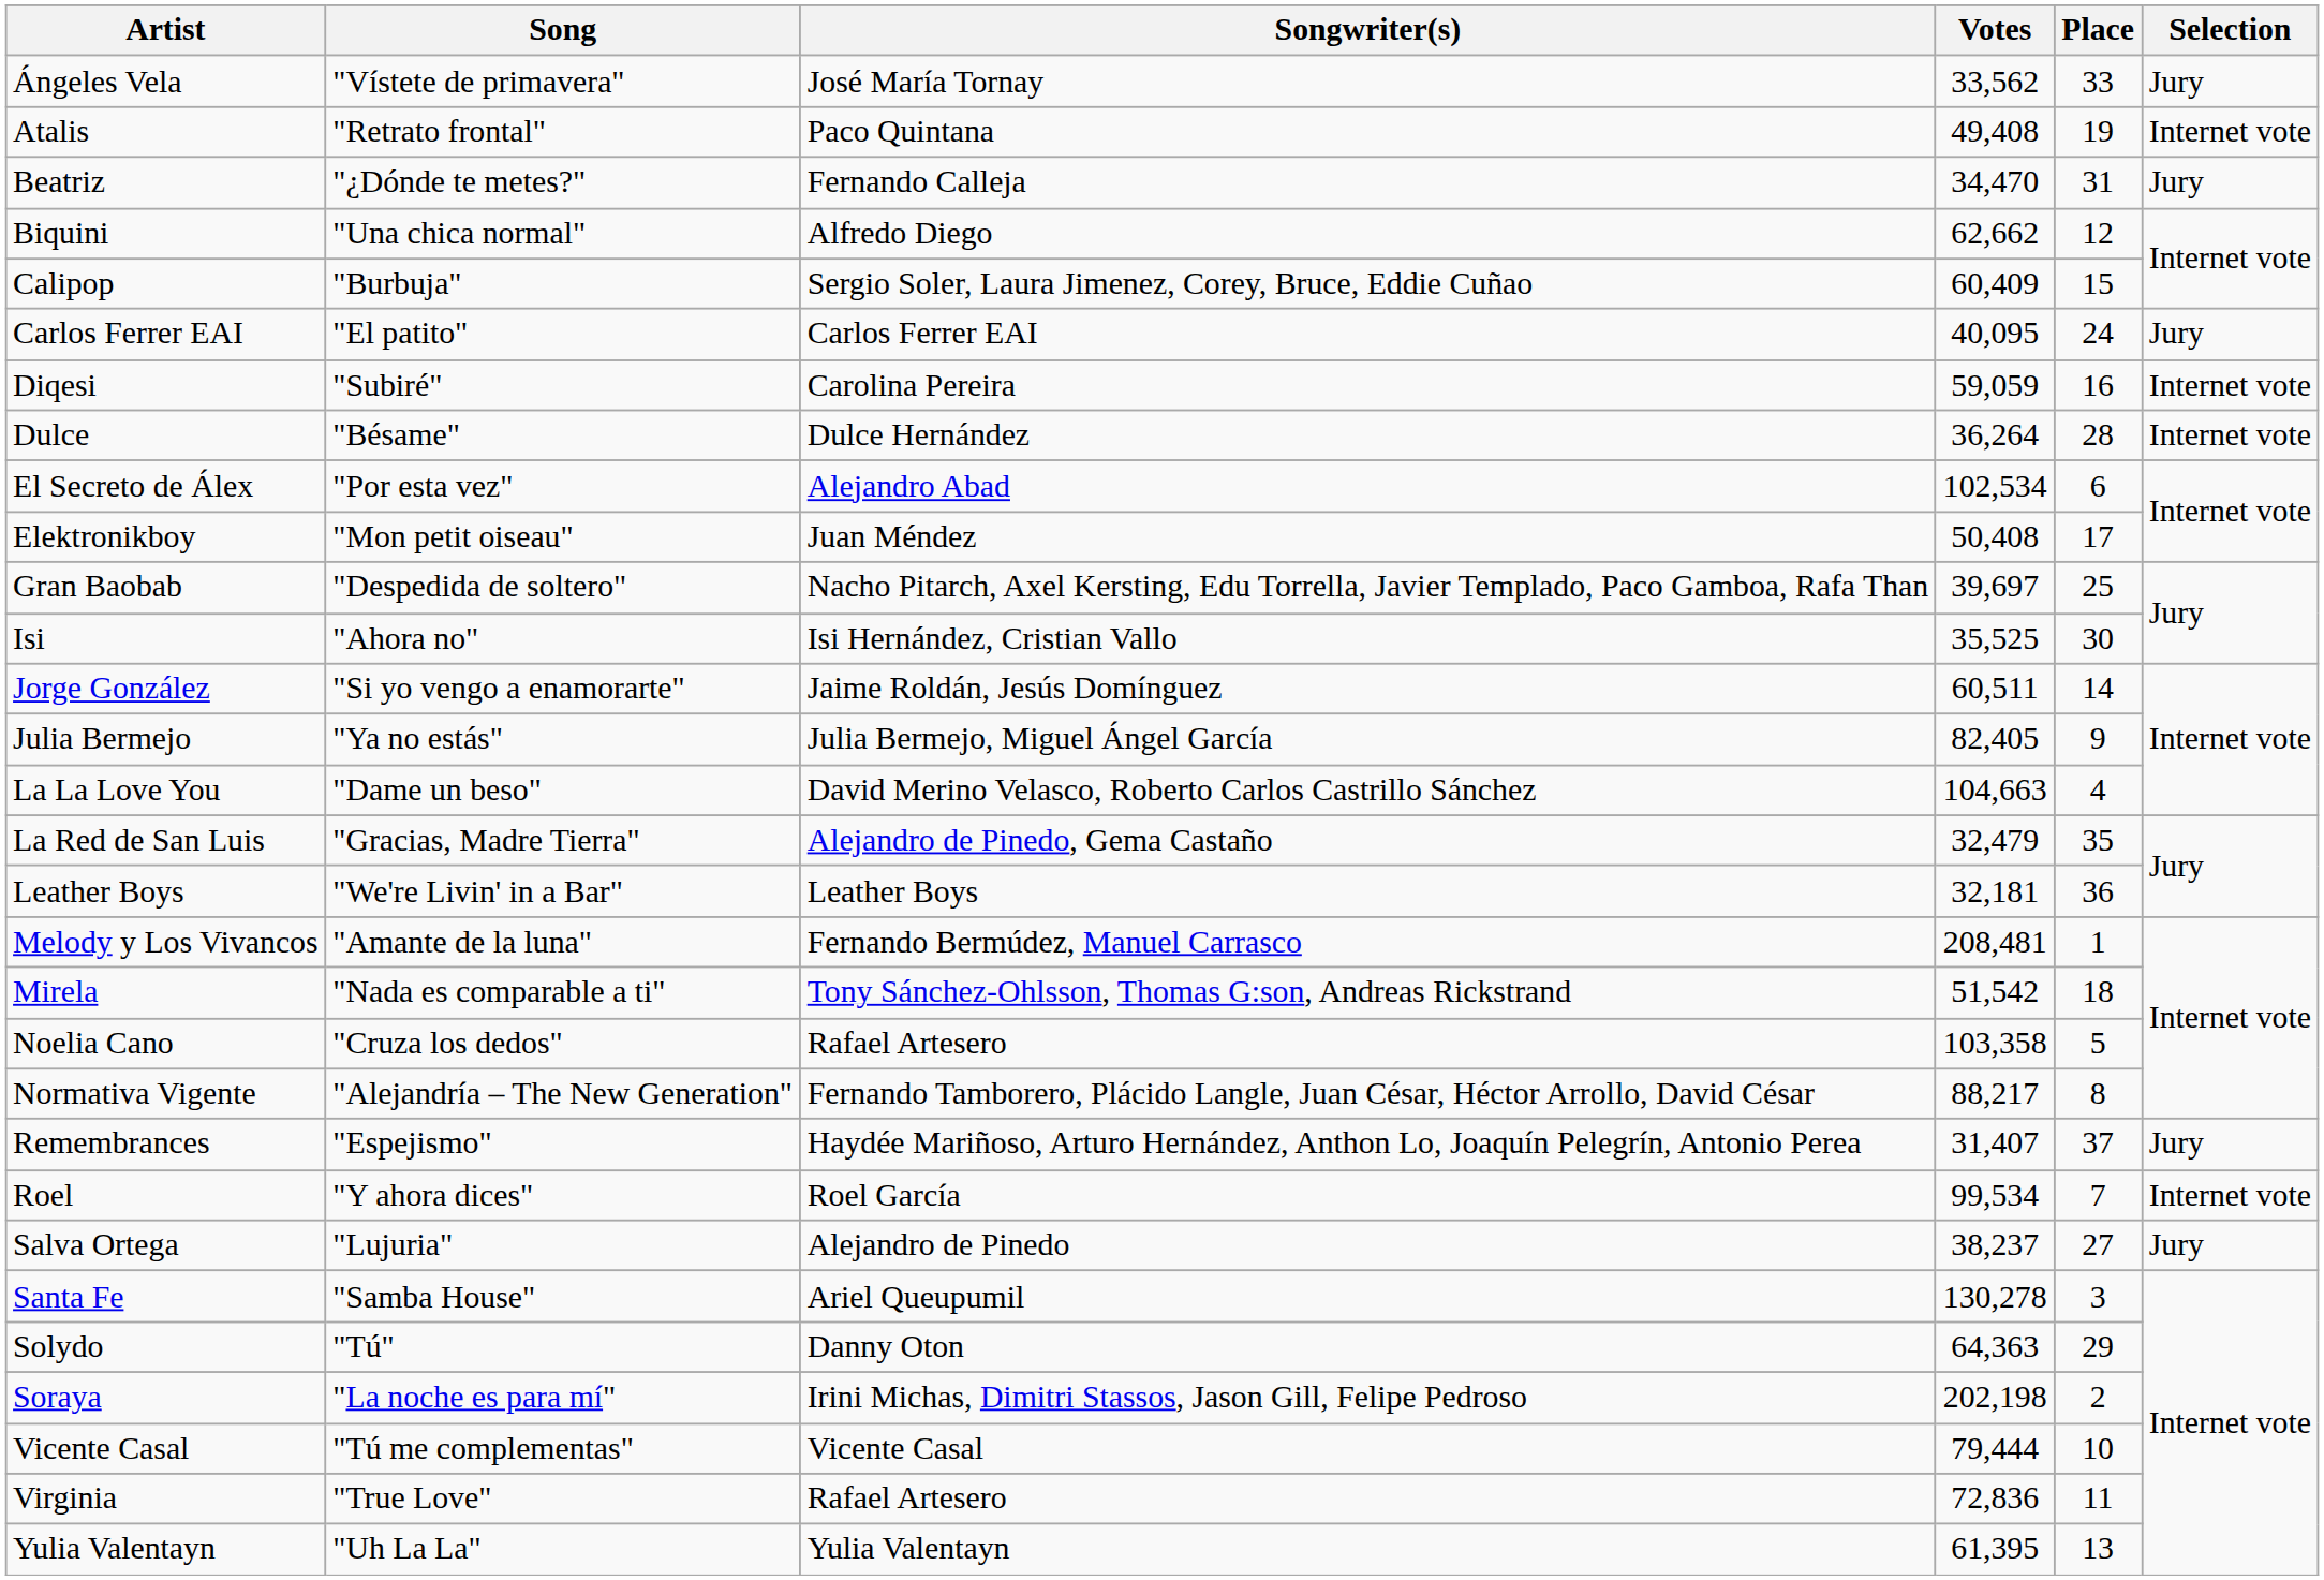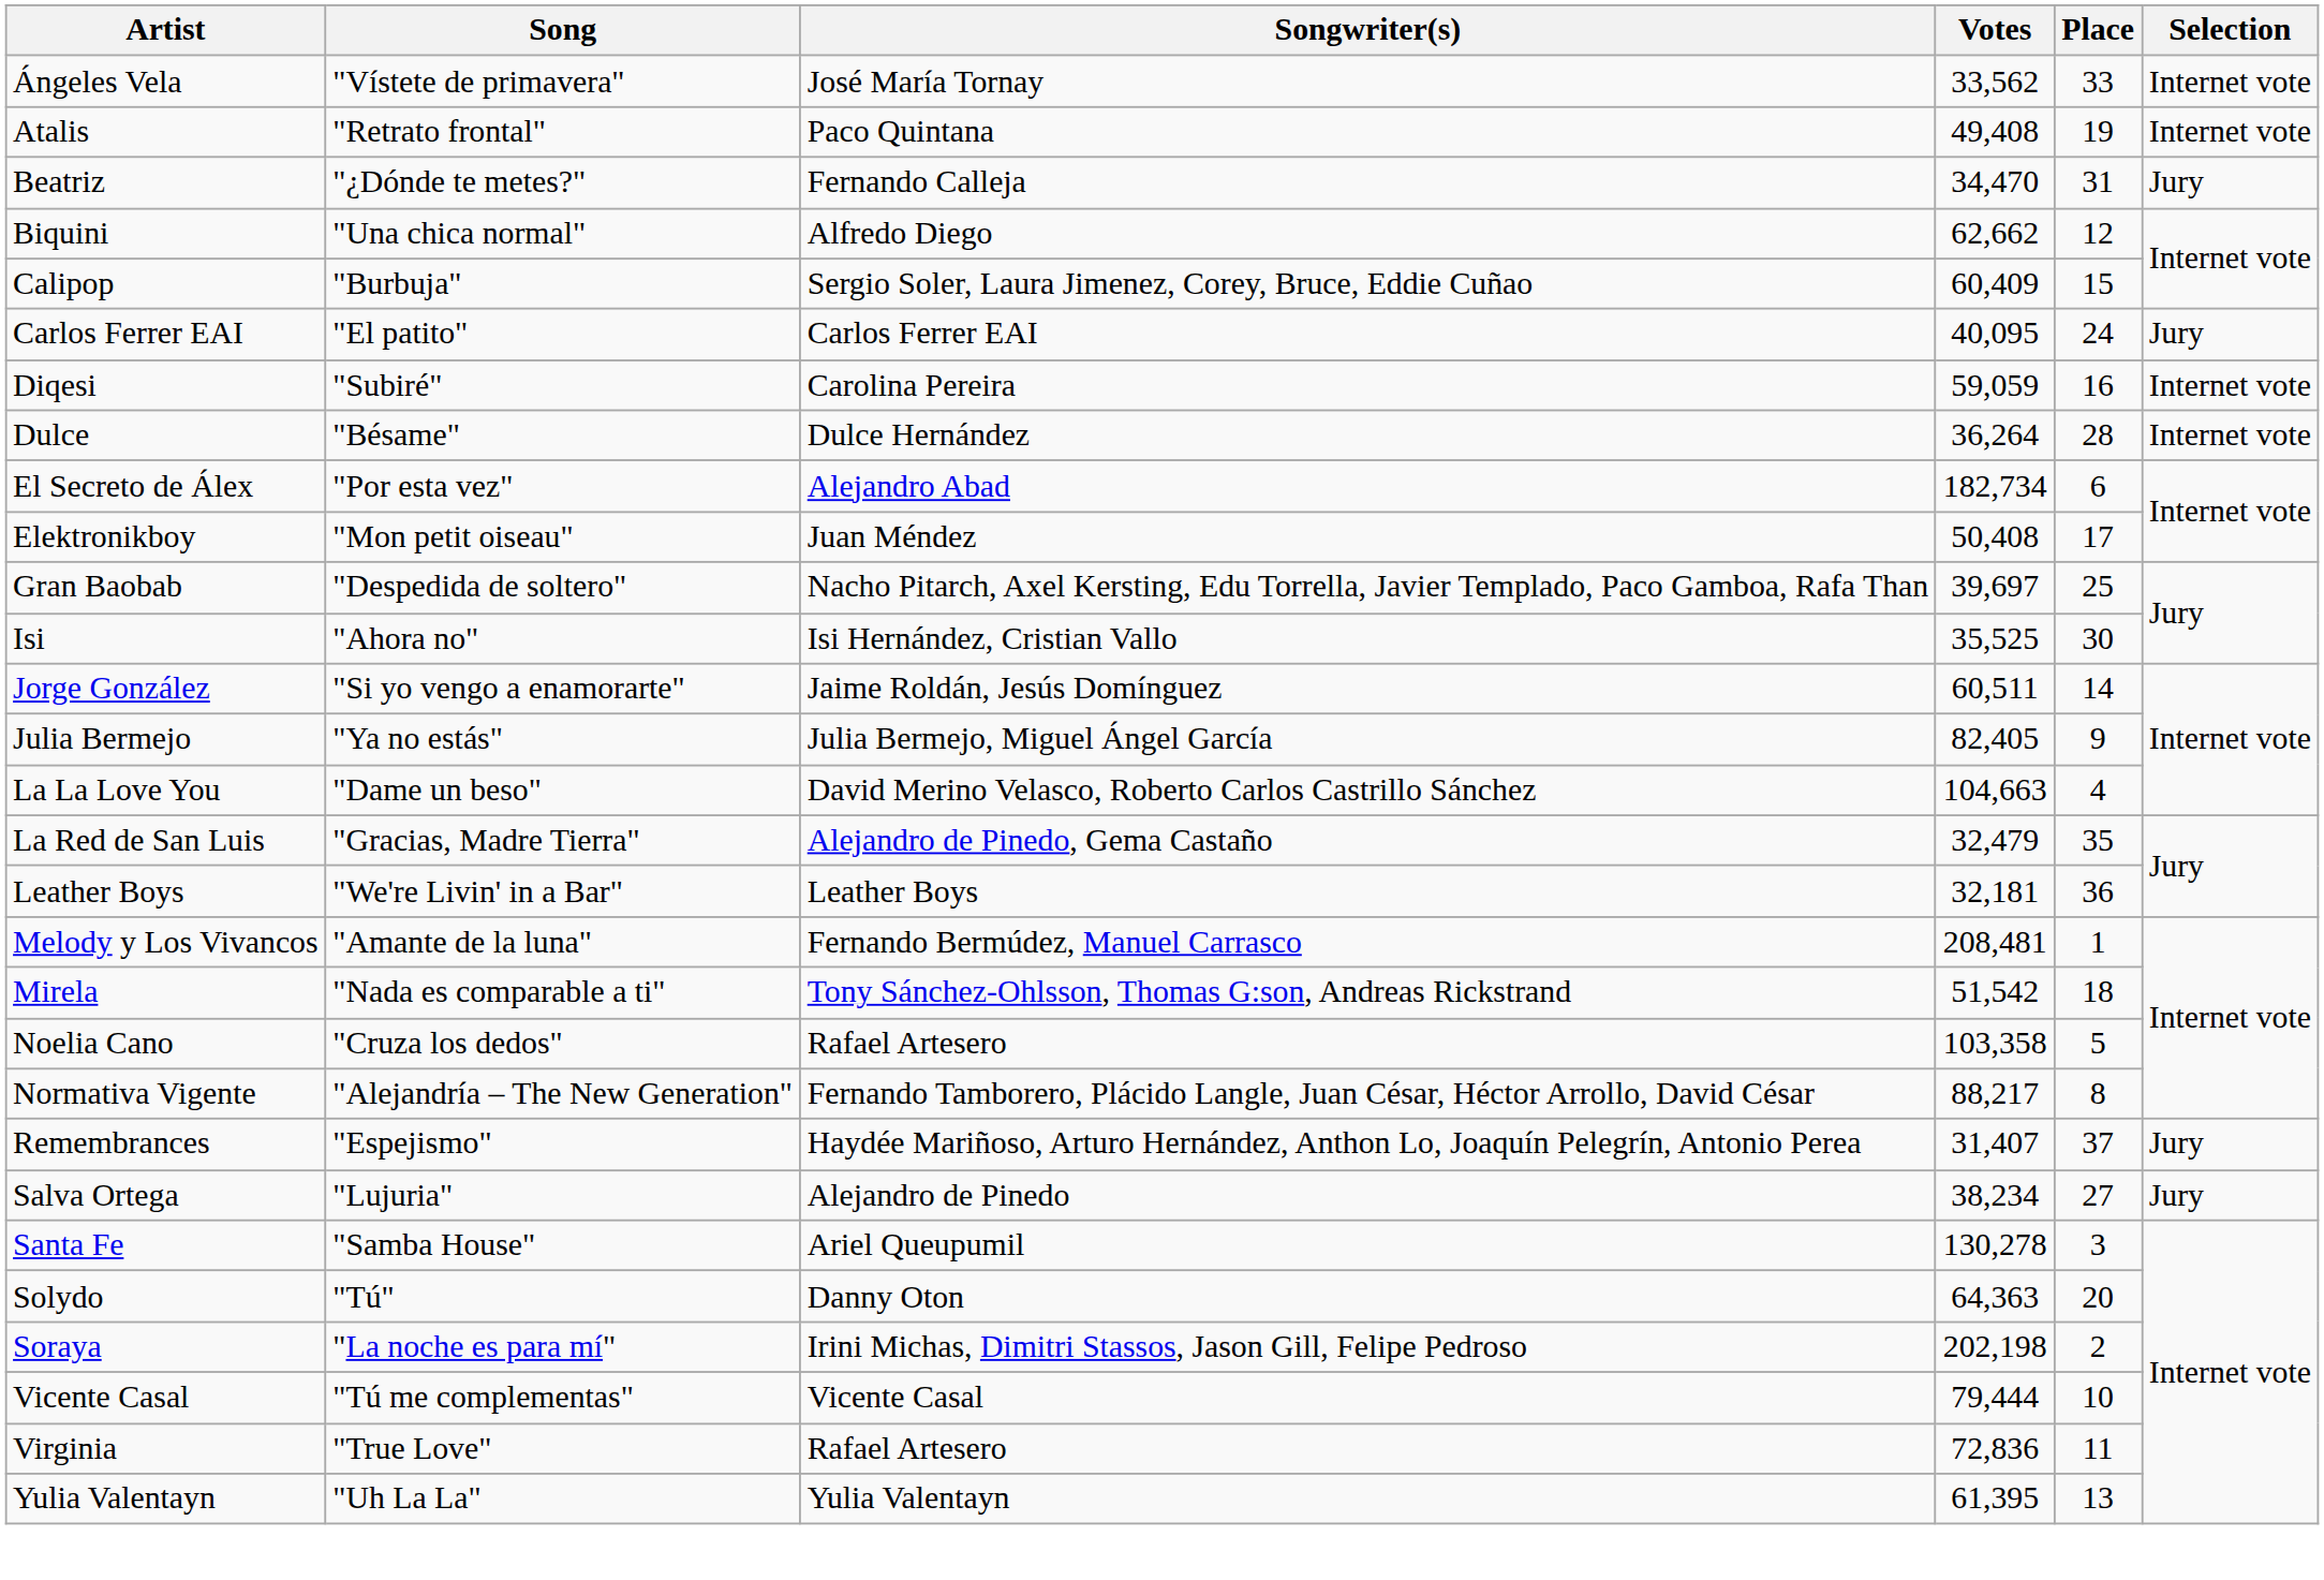Ángeles Vela | Selection: Jury -> Internet vote
El Secreto de Álex | Votes: 102,534 -> 182,734
- row: Roel | "Y ahora dices" | Roel García | 99,534 | 7 | Internet vote
Salva Ortega | Votes: 38,237 -> 38,234
Solydo | Place: 29 -> 20
